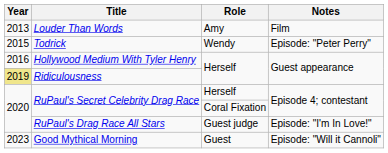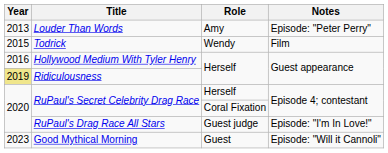Louder Than Words | Notes: Film -> Episode: "Peter Perry"
Todrick | Notes: Episode: "Peter Perry" -> Film
